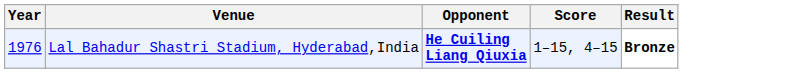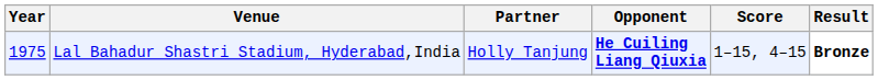+ column: Partner | Holly Tanjung
Lal Bahadur Shastri Stadium, Hyderabad,India | Year: 1976 -> 1975
